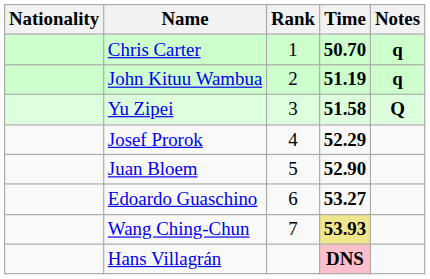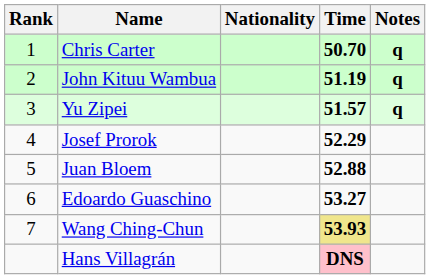columns swapped: Rank <-> Nationality
Yu Zipei | Time: 51.58 -> 51.57
Yu Zipei | Notes: Q -> q
Juan Bloem | Time: 52.90 -> 52.88
